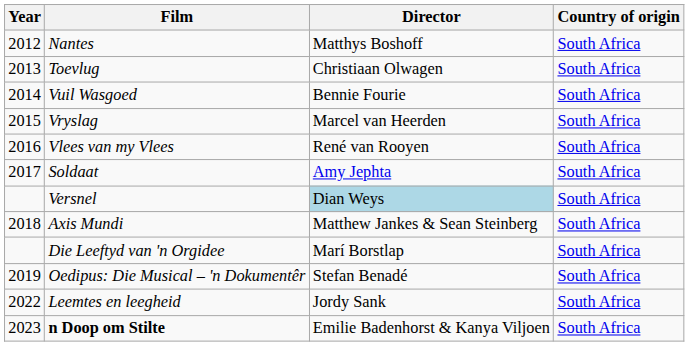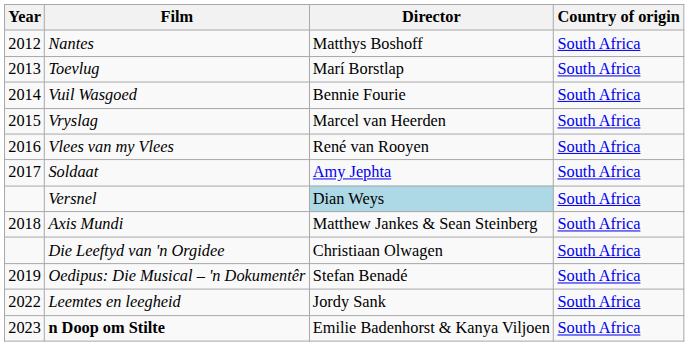Toevlug | Director: Christiaan Olwagen -> Marí Borstlap
Die Leeftyd van 'n Orgidee | Director: Marí Borstlap -> Christiaan Olwagen
